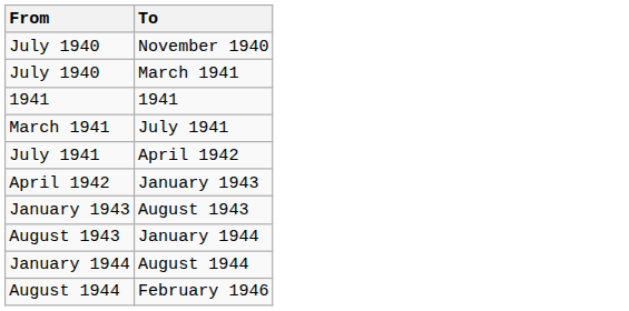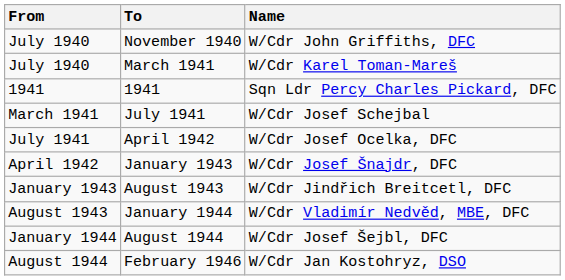+ column: Name | W/Cdr John Griffiths, DFC | W/Cdr Karel Toman-Mareš | Sqn Ldr Percy Charles Pickard, DFC | W/Cdr Josef Schejbal | W/Cdr Josef Ocelka, DFC | W/Cdr Josef Šnajdr, DFC | W/Cdr Jindřich Breitcetl, DFC | W/Cdr Vladimír Nedvěd, MBE, DFC | W/Cdr Josef Šejbl, DFC | W/Cdr Jan Kostohryz, DSO
